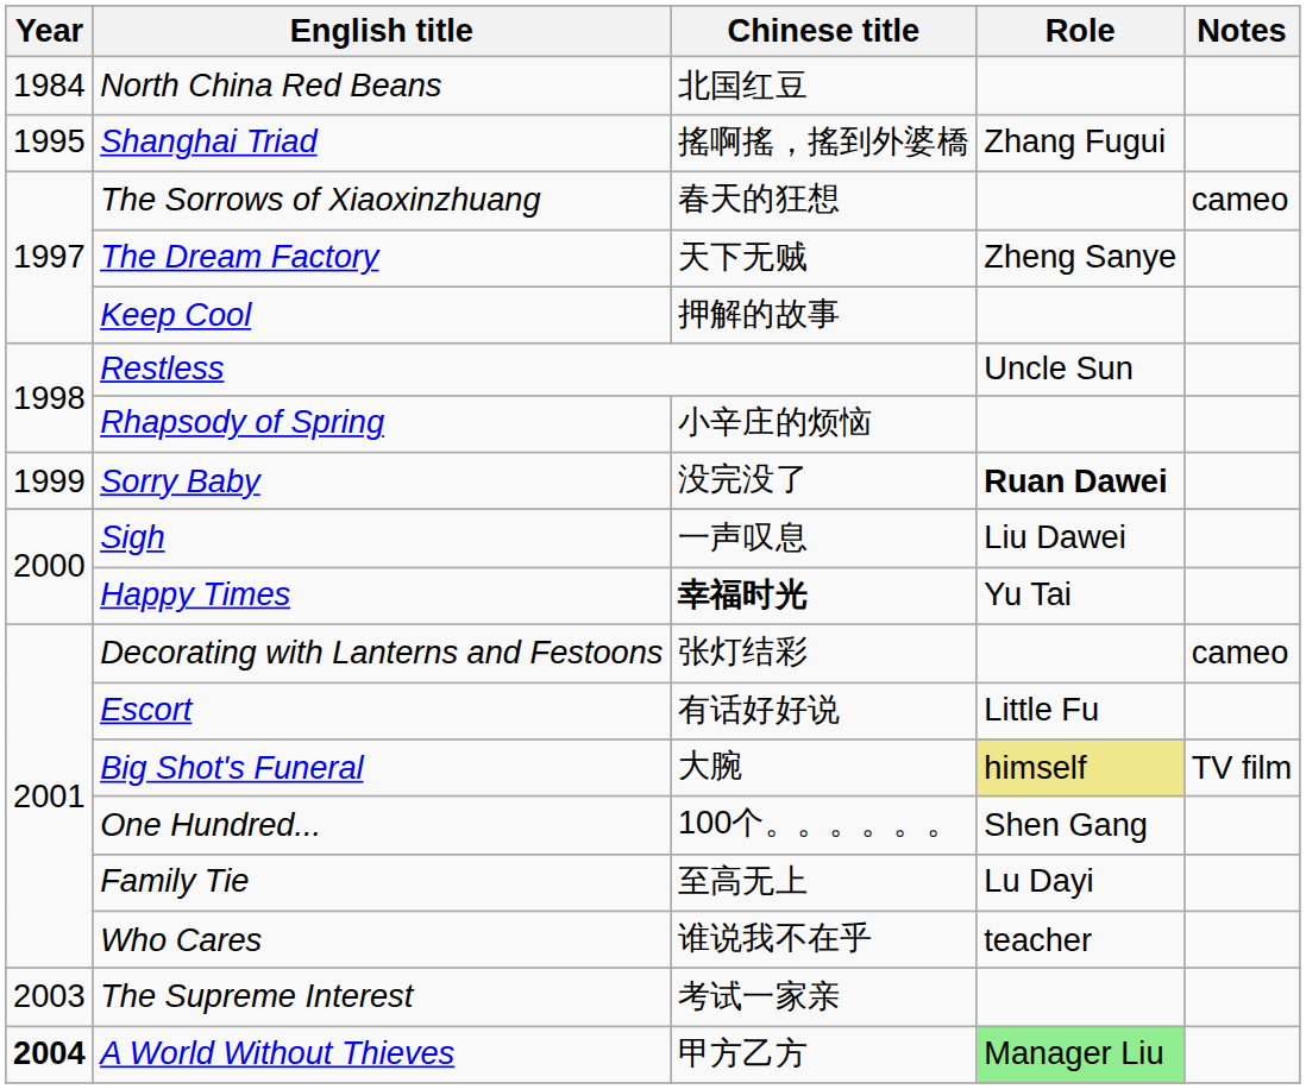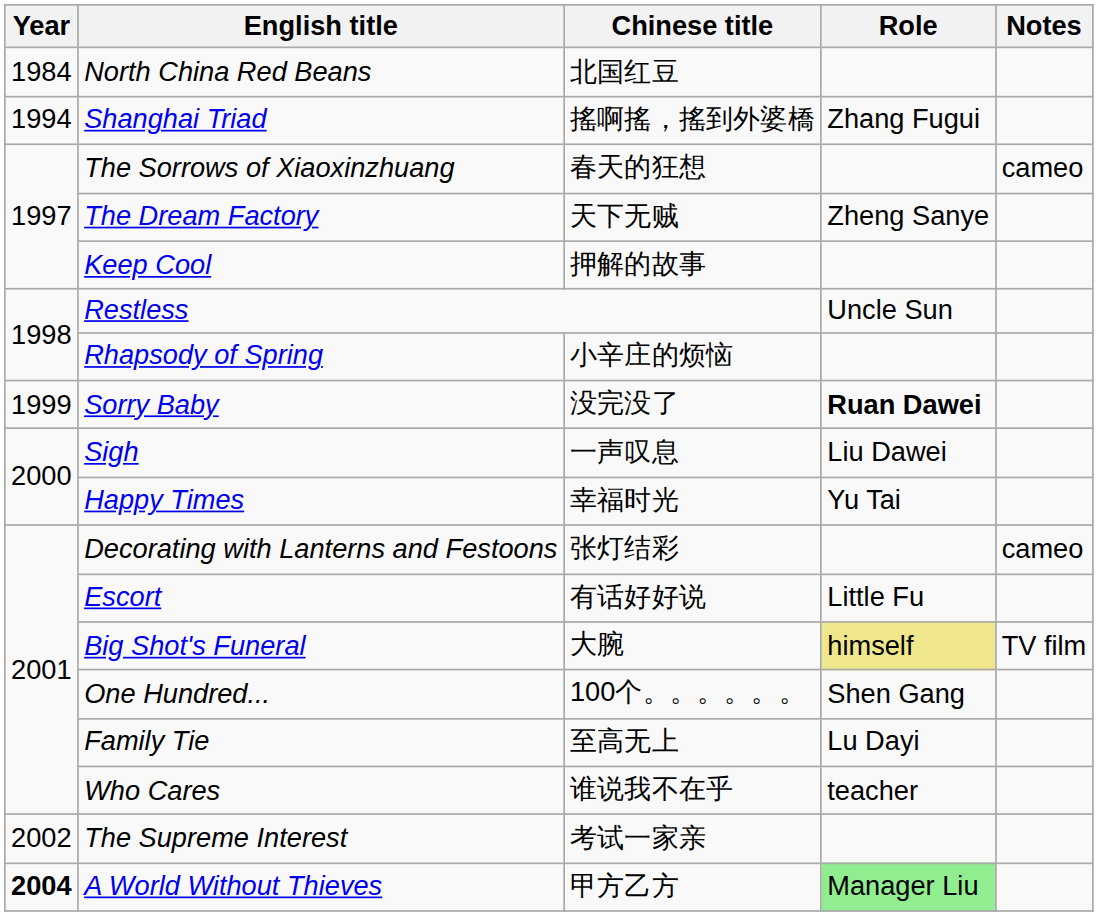Shanghai Triad | Year: 1995 -> 1994
Happy Times | Chinese title: bold -> normal
The Supreme Interest | Year: 2003 -> 2002
